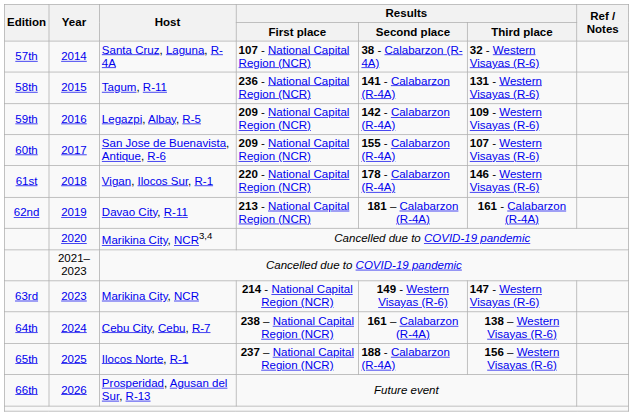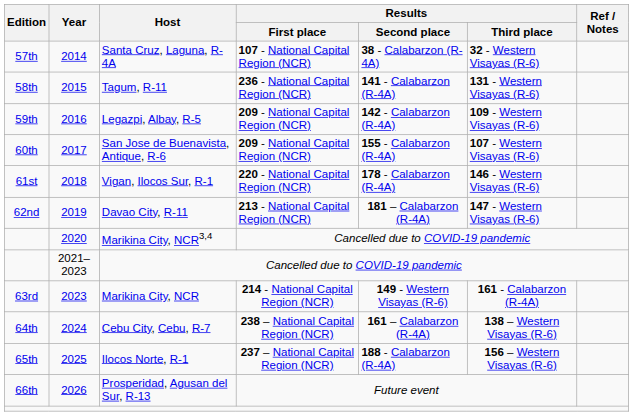Davao City, R-11 | Results / Third place: 161 - Calabarzon (R-4A) -> 147 - Western Visayas (R-6)
Marikina City, NCR | Results / Third place: 147 - Western Visayas (R-6) -> 161 - Calabarzon (R-4A)
